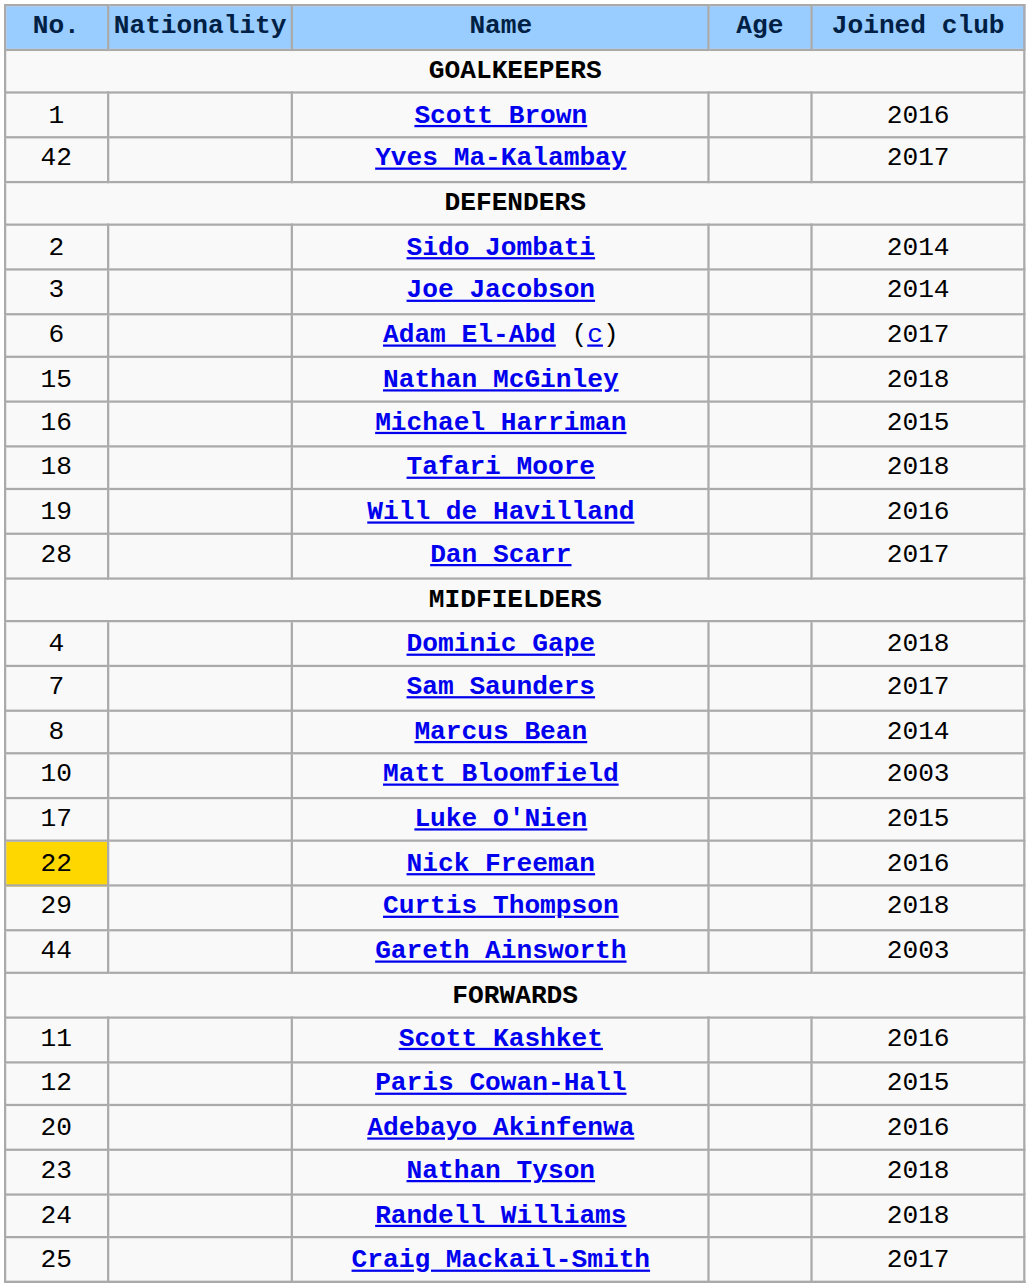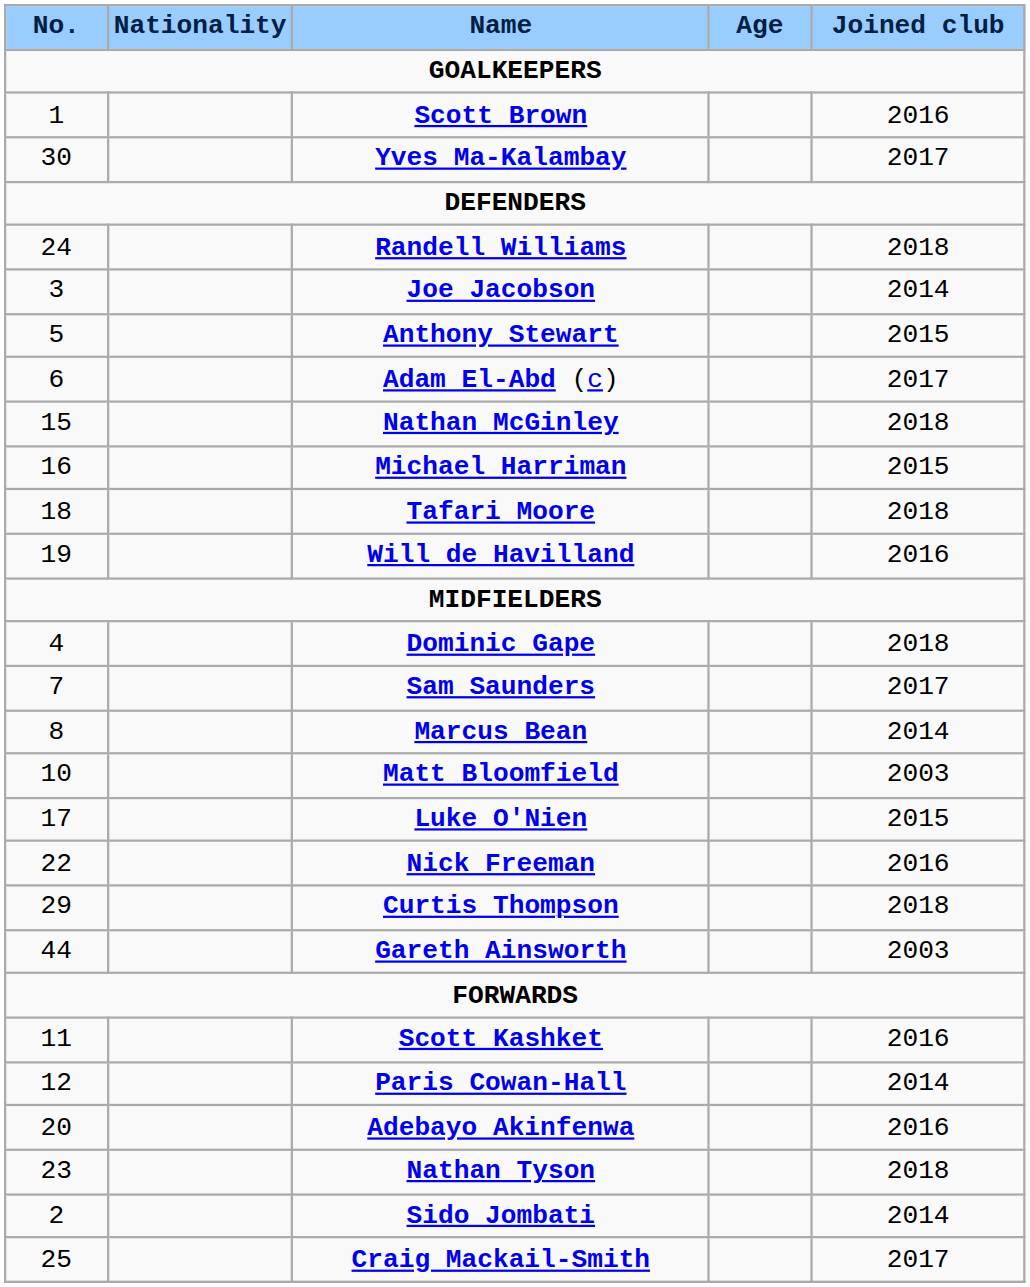Yves Ma-Kalambay | No.: 42 -> 30
rows swapped: Sido Jombati <-> Randell Williams
+ row: 5 | Anthony Stewart | 2015
- row: 28 | Dan Scarr | 2017
Nick Freeman | No.: gold background -> no background
Paris Cowan-Hall | Joined club: 2015 -> 2014
